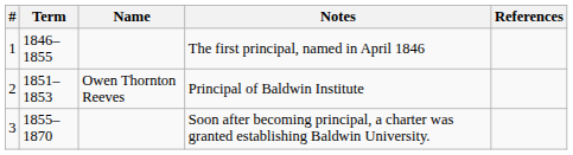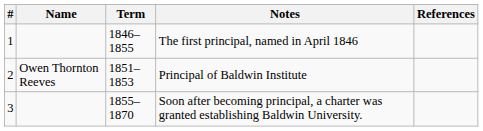columns swapped: Name <-> Term
